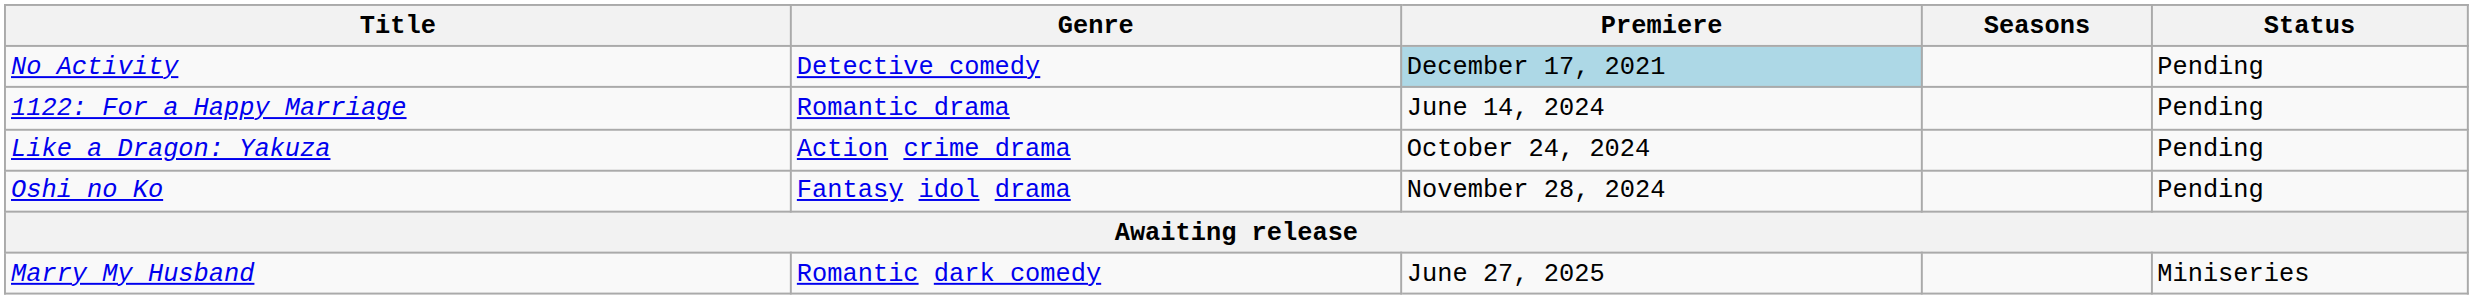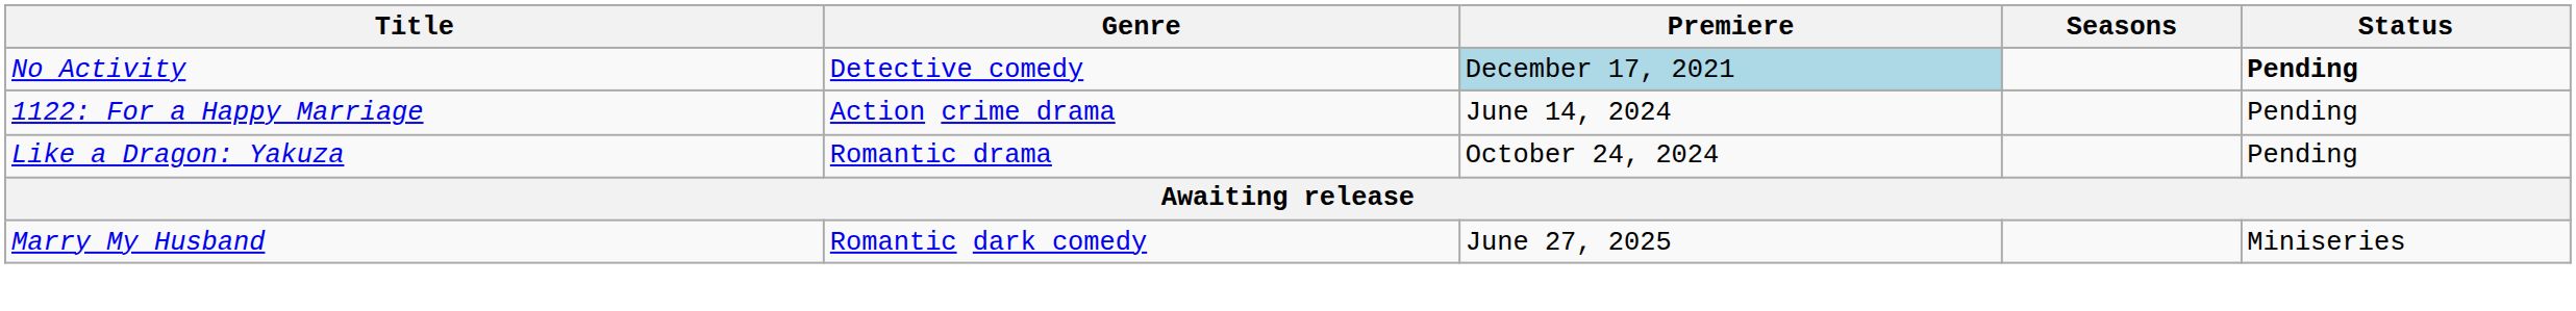No Activity | Status: normal -> bold
1122: For a Happy Marriage | Genre: Romantic drama -> Action crime drama
Like a Dragon: Yakuza | Genre: Action crime drama -> Romantic drama
- row: Oshi no Ko | Fantasy idol drama | November 28, 2024 | Pending
